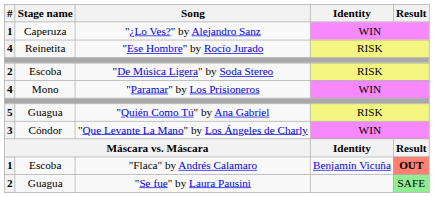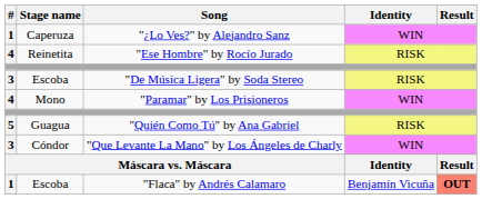"De Música Ligera" by Soda Stereo | #: 2 -> 3
- row: 2 | Guagua | "Se fue" by Laura Pausini | SAFE
